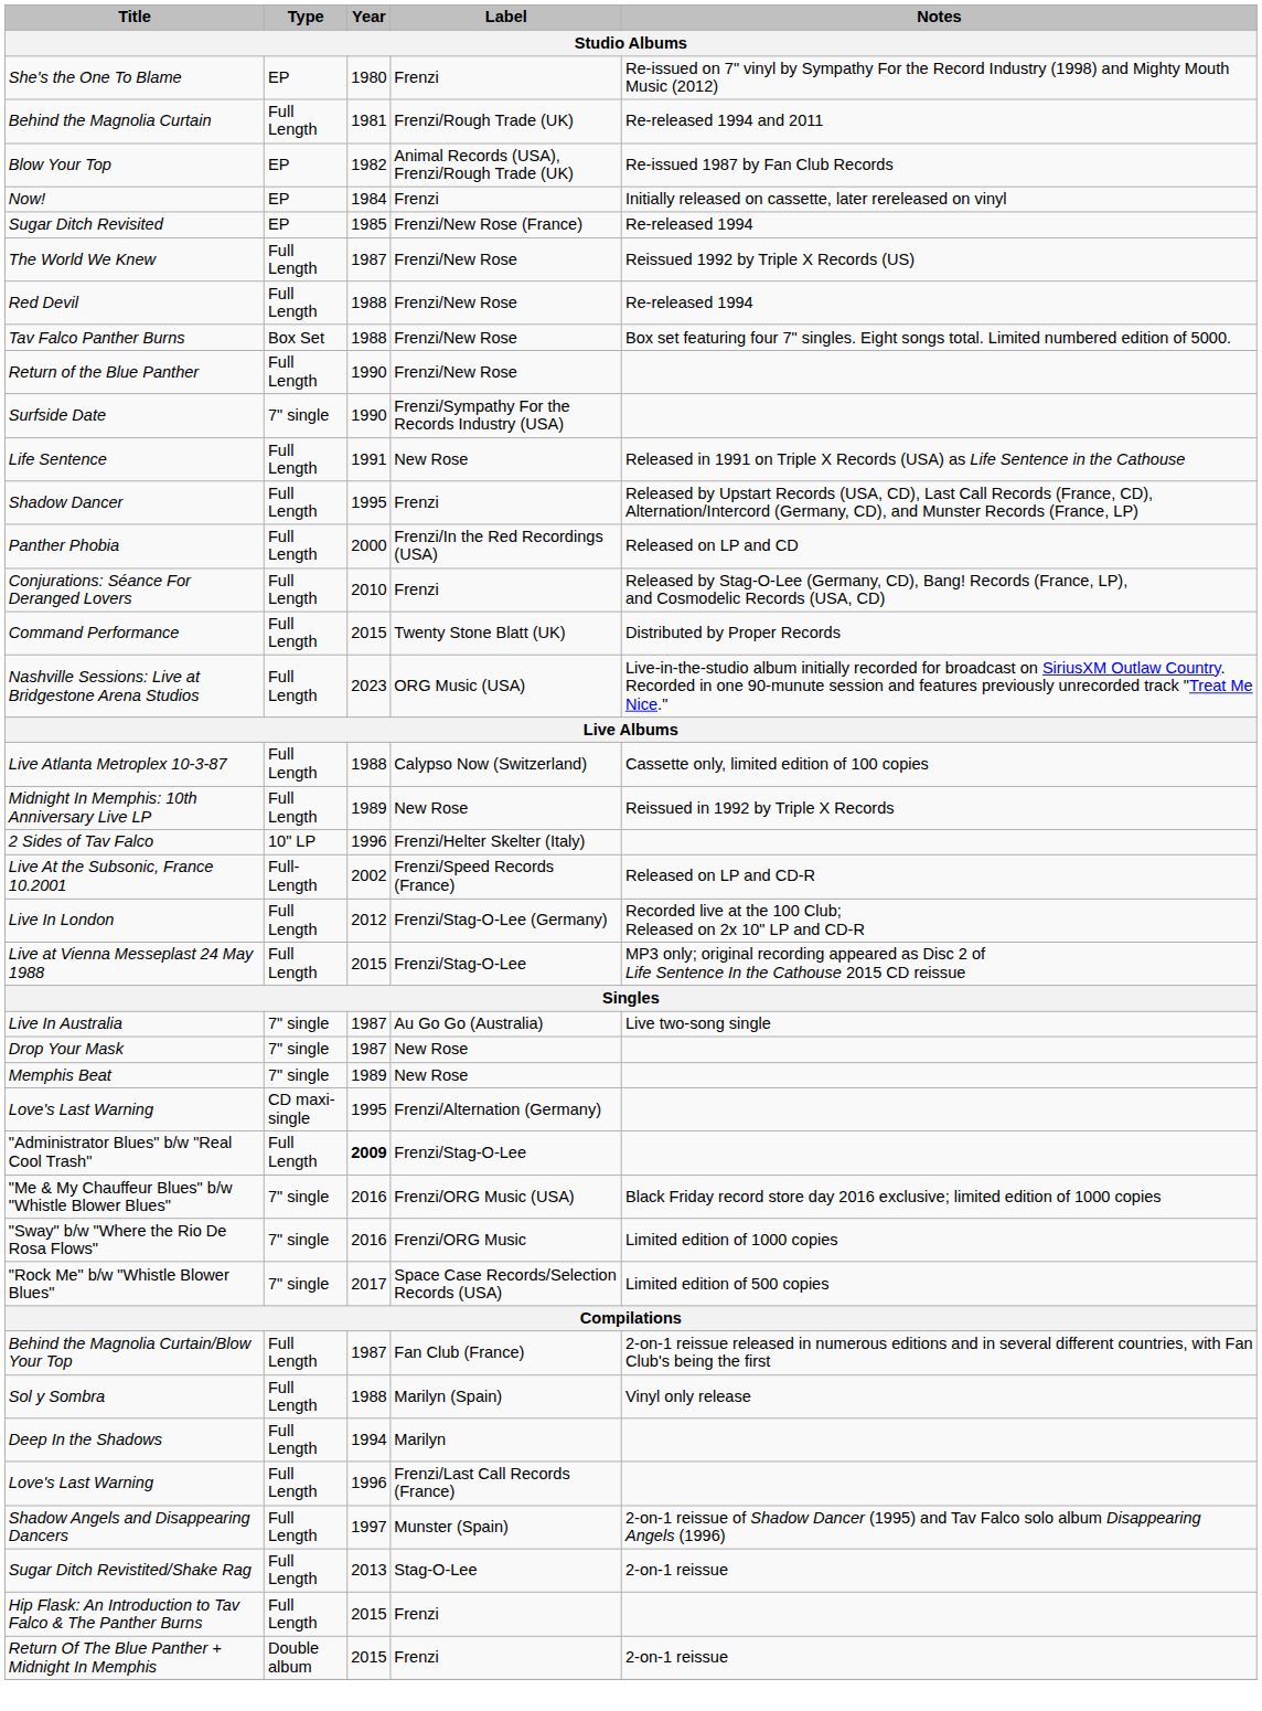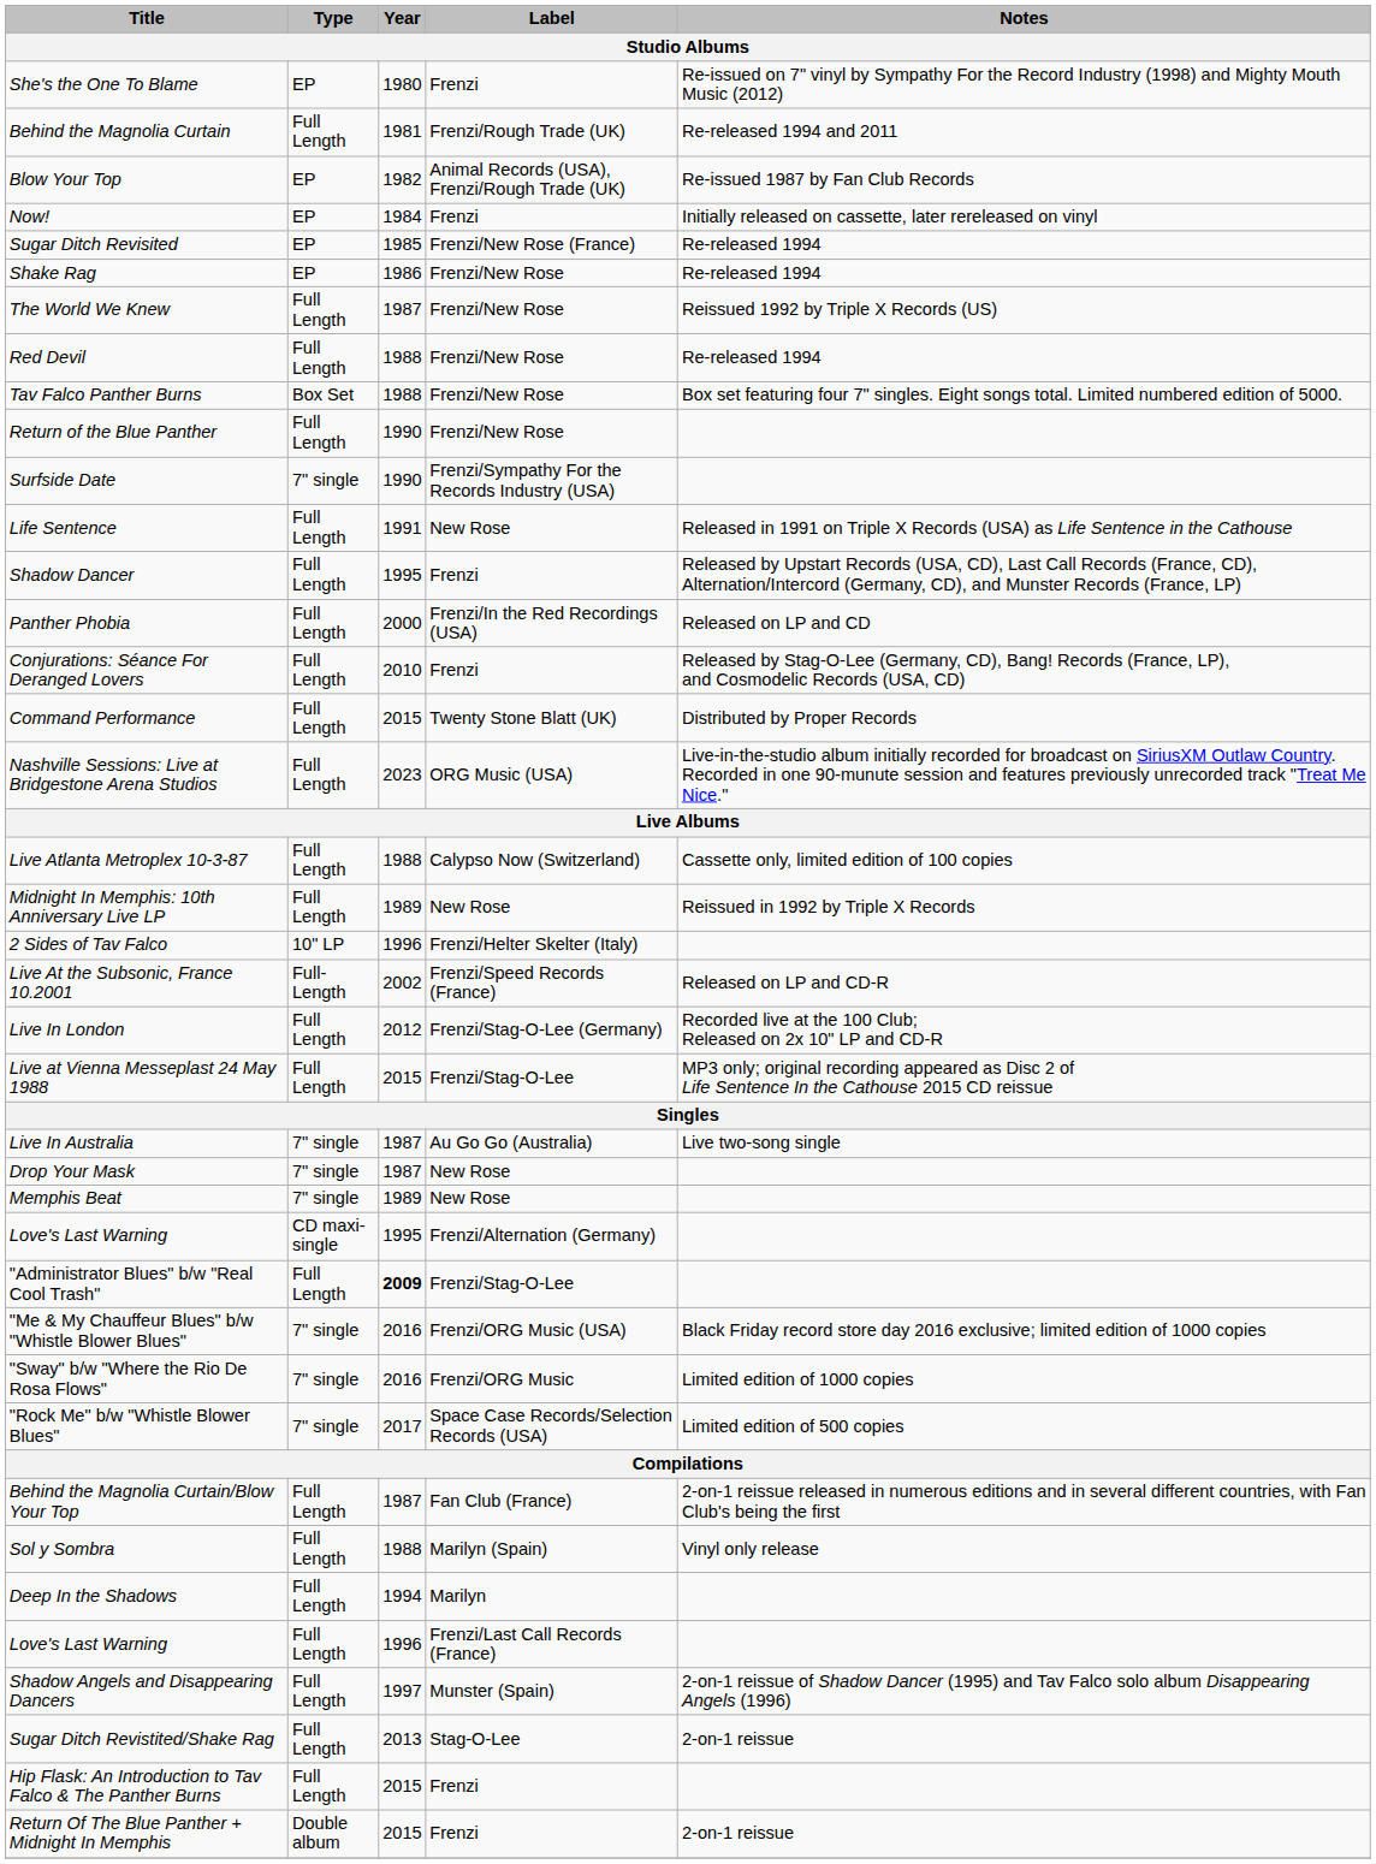+ row: Shake Rag | EP | 1986 | Frenzi/New Rose | Re-released 1994
